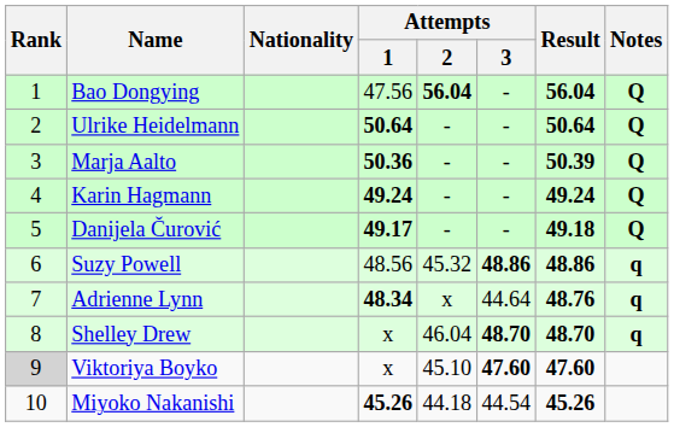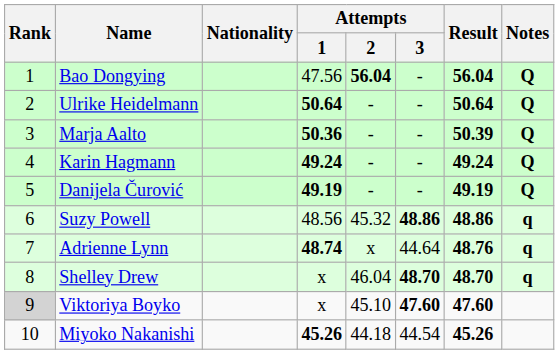Danijela Čurović | Attempts / 1: 49.17 -> 49.19
Danijela Čurović | Result: 49.18 -> 49.19
Adrienne Lynn | Attempts / 1: 48.34 -> 48.74
